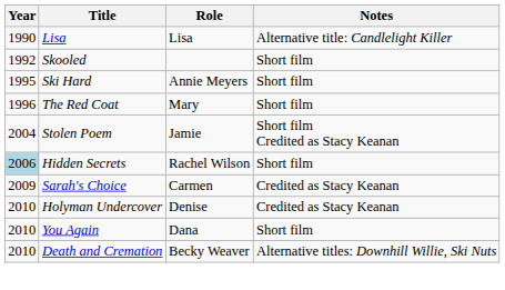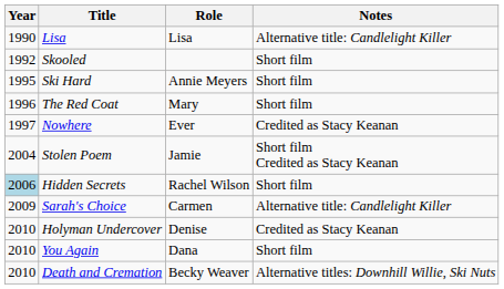+ row: 1997 | Nowhere | Ever | Credited as Stacy Keanan
Sarah's Choice | Notes: Credited as Stacy Keanan -> Alternative title: Candlelight Killer
